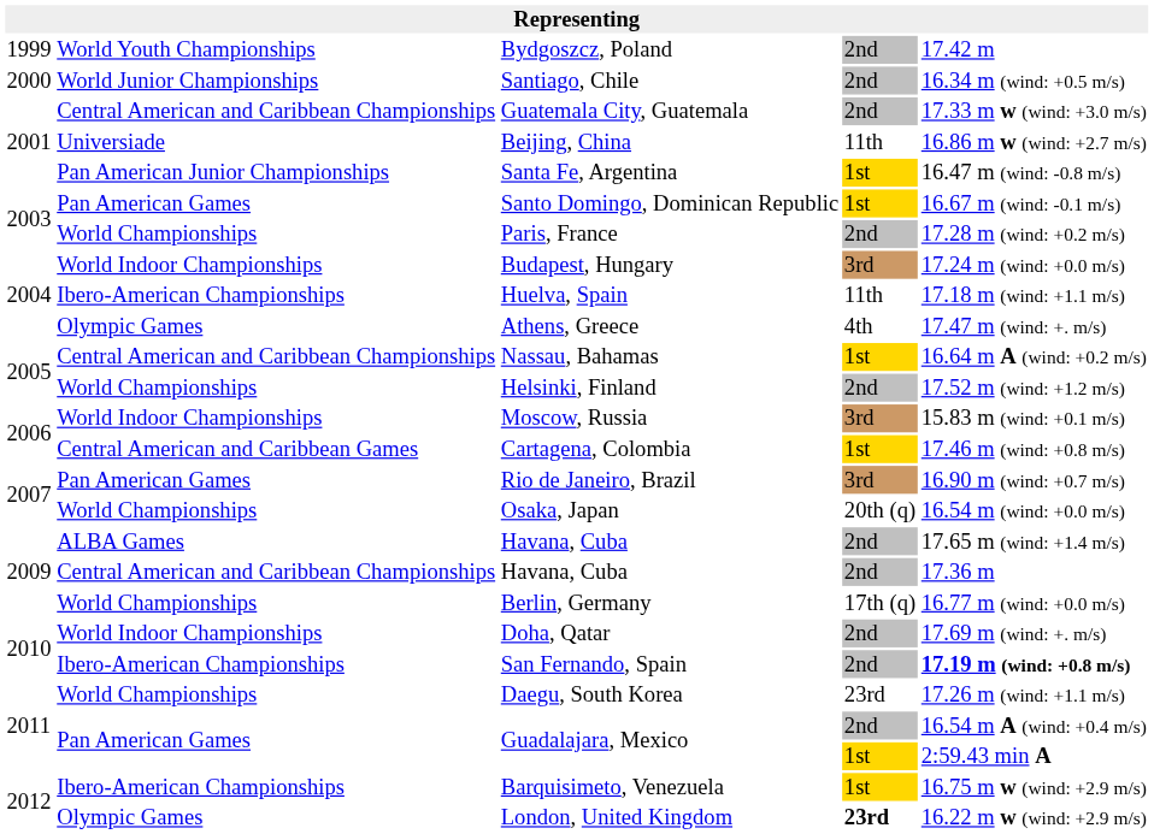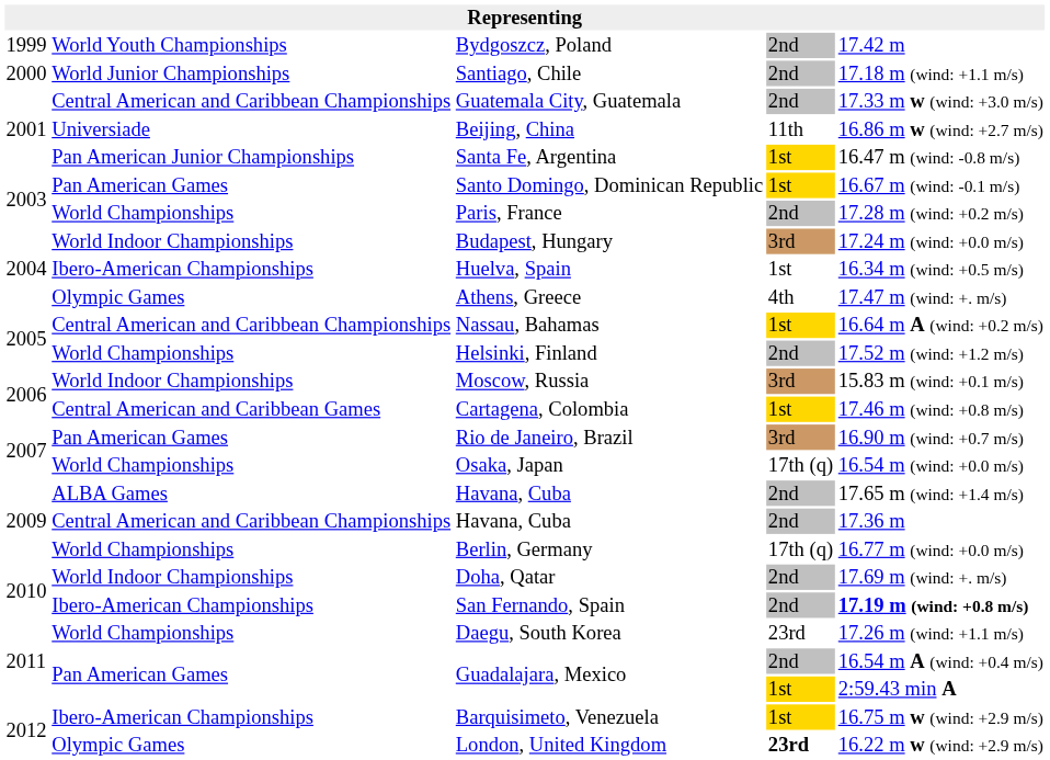Santiago, Chile | column 5: 16.34 m (wind: +0.5 m/s) -> 17.18 m (wind: +1.1 m/s)
Huelva, Spain | column 4: 11th -> 1st
Huelva, Spain | column 5: 17.18 m (wind: +1.1 m/s) -> 16.34 m (wind: +0.5 m/s)
Osaka, Japan | column 4: 20th (q) -> 17th (q)
